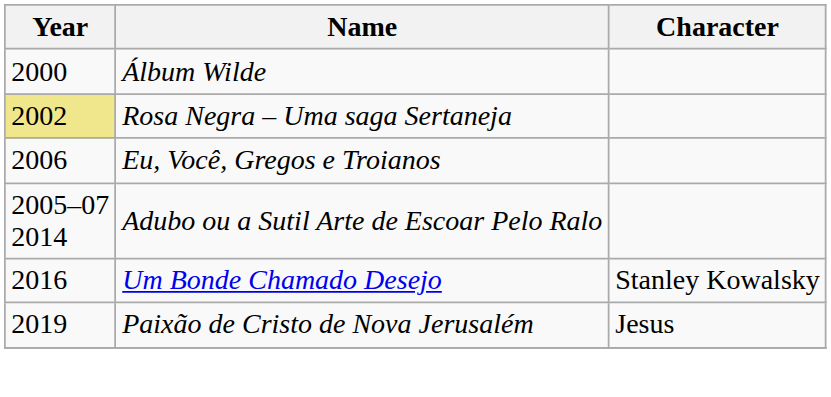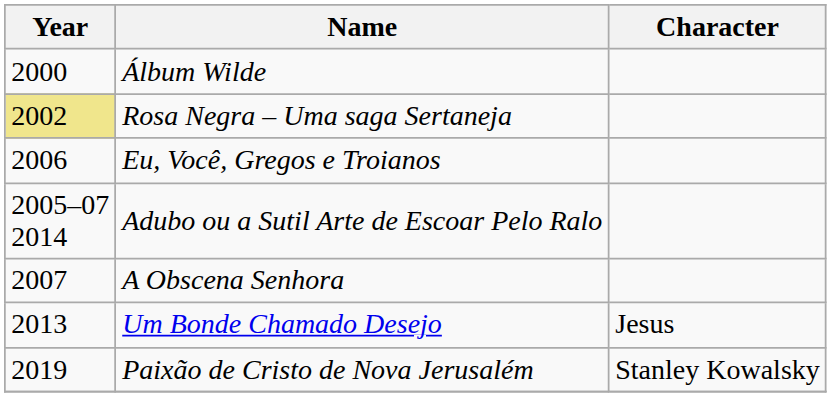+ row: 2007 | A Obscena Senhora
Um Bonde Chamado Desejo | Year: 2016 -> 2013
Um Bonde Chamado Desejo | Character: Stanley Kowalsky -> Jesus
Paixão de Cristo de Nova Jerusalém | Character: Jesus -> Stanley Kowalsky
